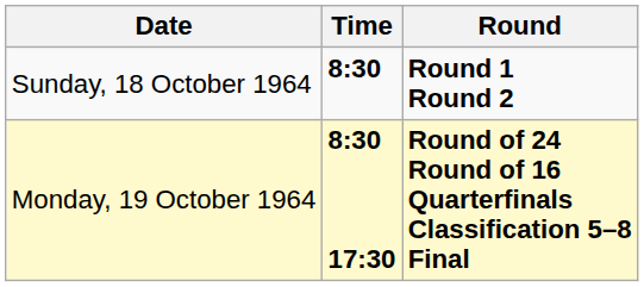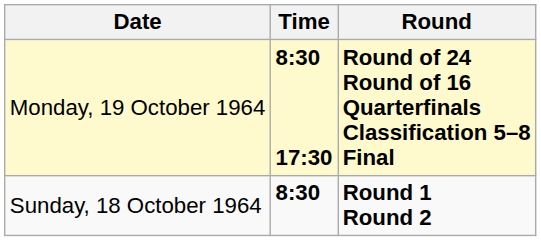rows swapped: Sunday, 18 October 1964 <-> Monday, 19 October 1964
